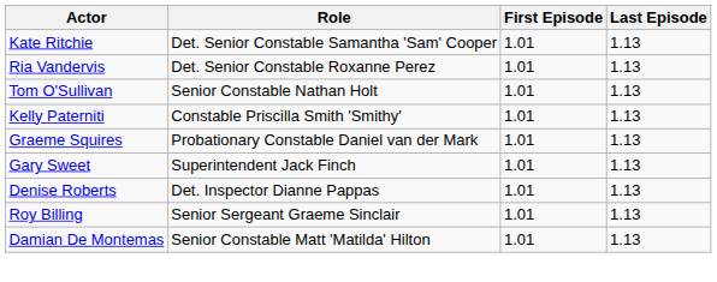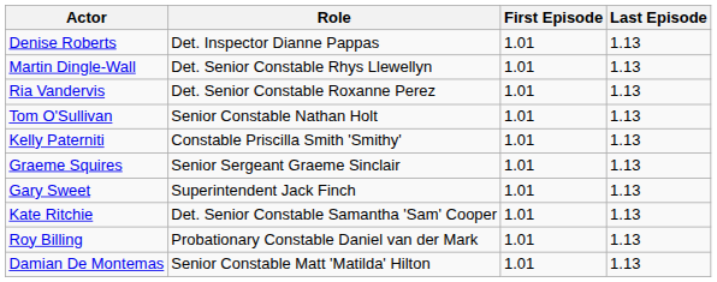rows swapped: Kate Ritchie <-> Denise Roberts
+ row: Martin Dingle-Wall | Det. Senior Constable Rhys Llewellyn | 1.01 | 1.13
Graeme Squires | Role: Probationary Constable Daniel van der Mark -> Senior Sergeant Graeme Sinclair
Roy Billing | Role: Senior Sergeant Graeme Sinclair -> Probationary Constable Daniel van der Mark
